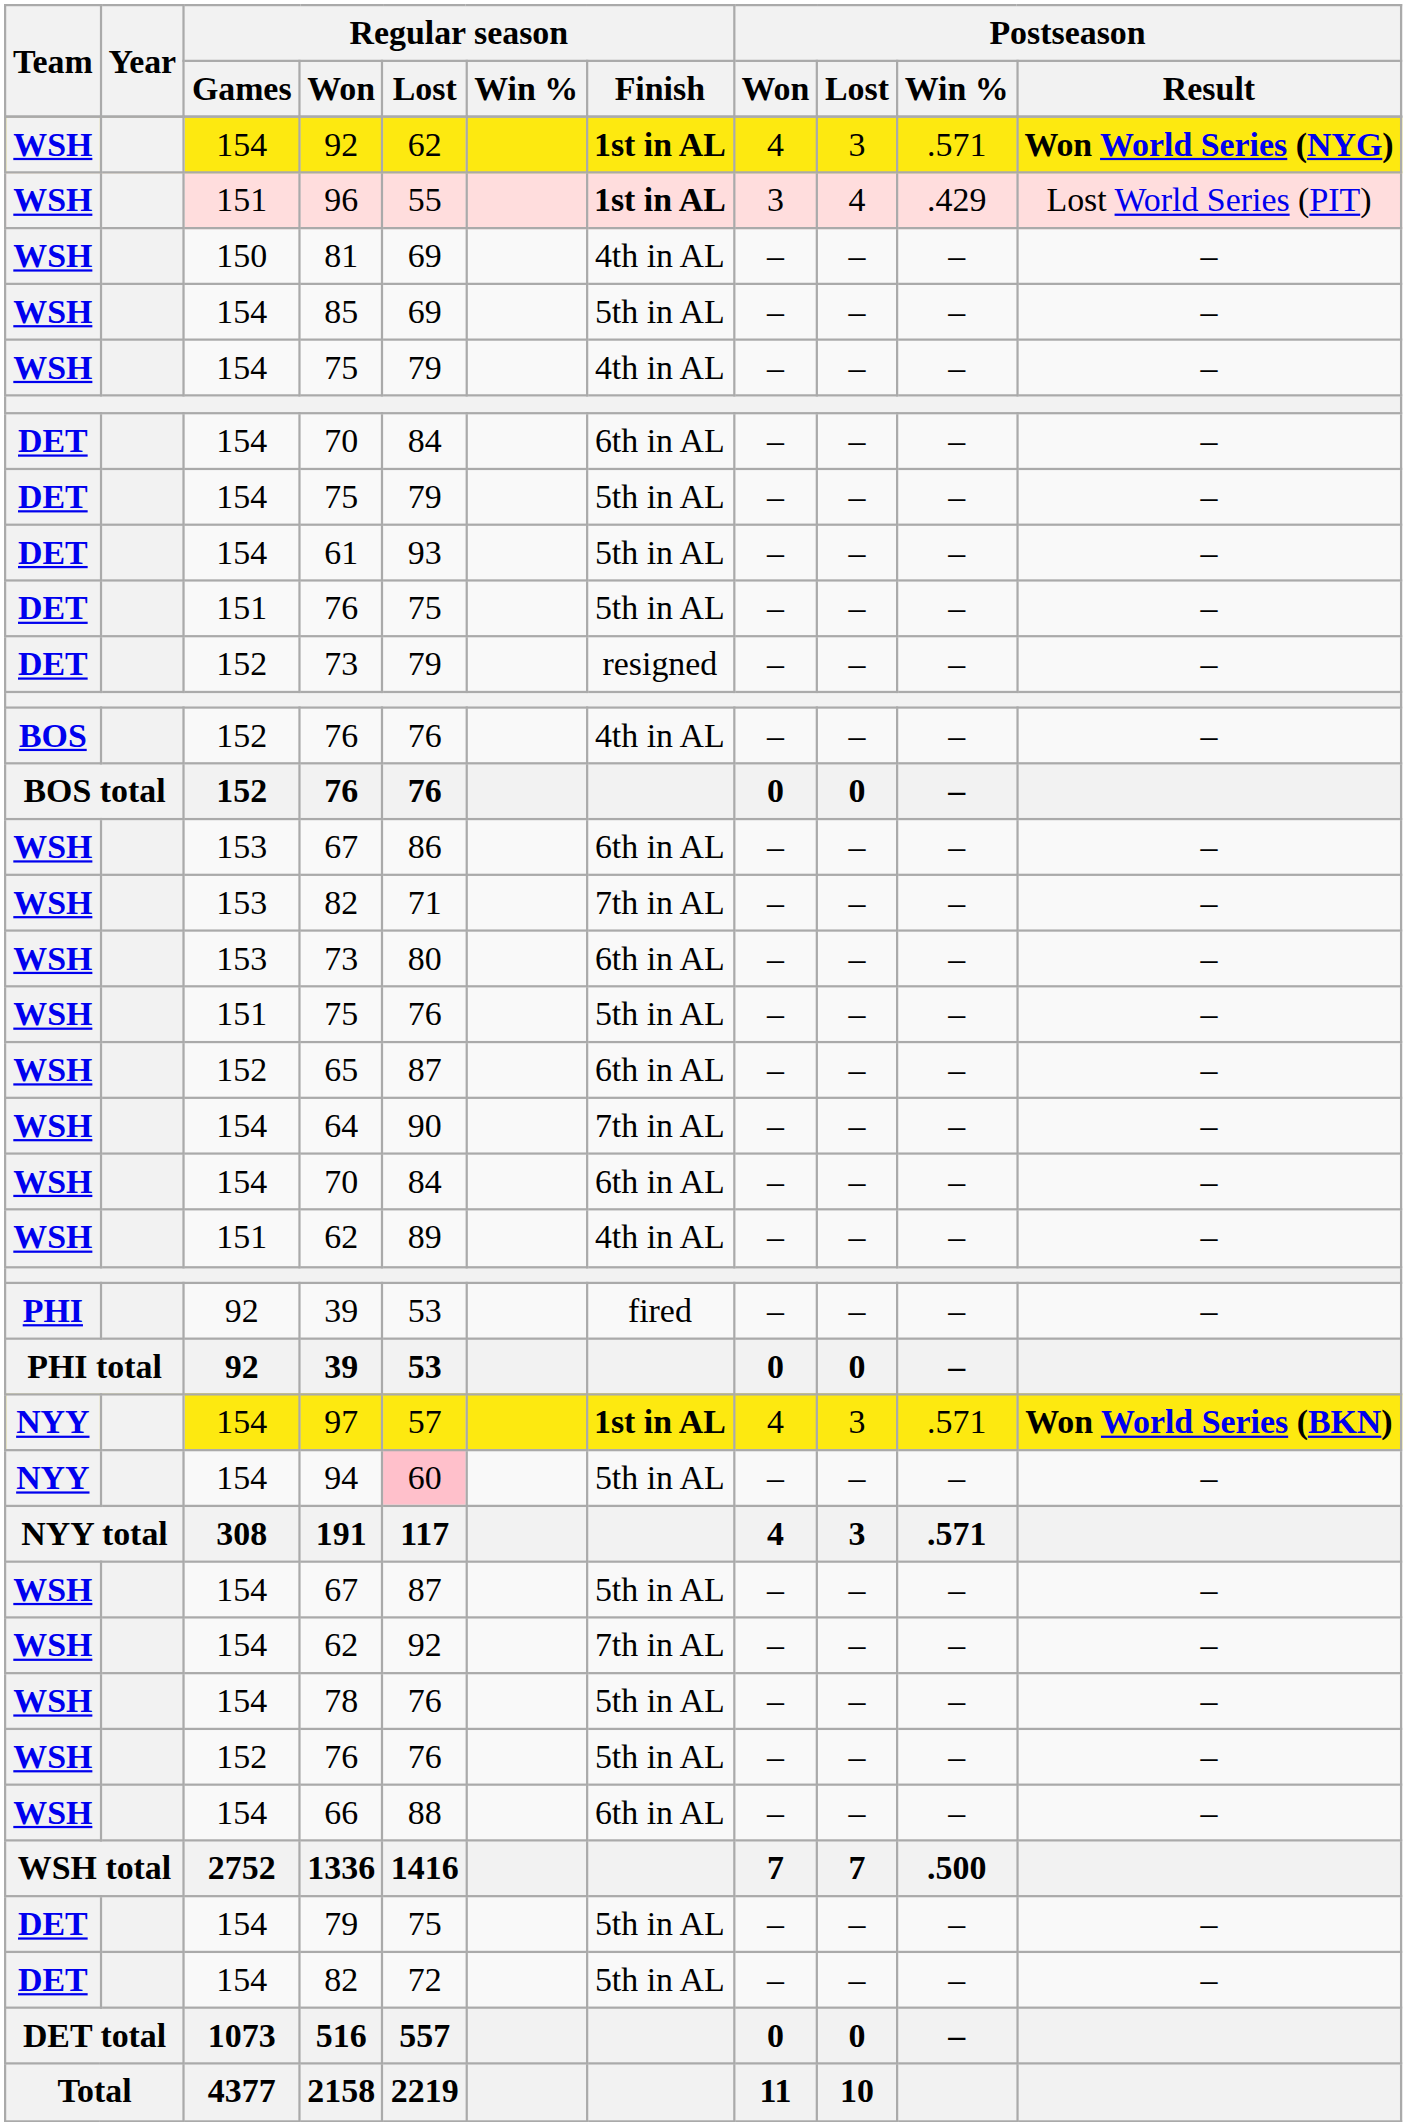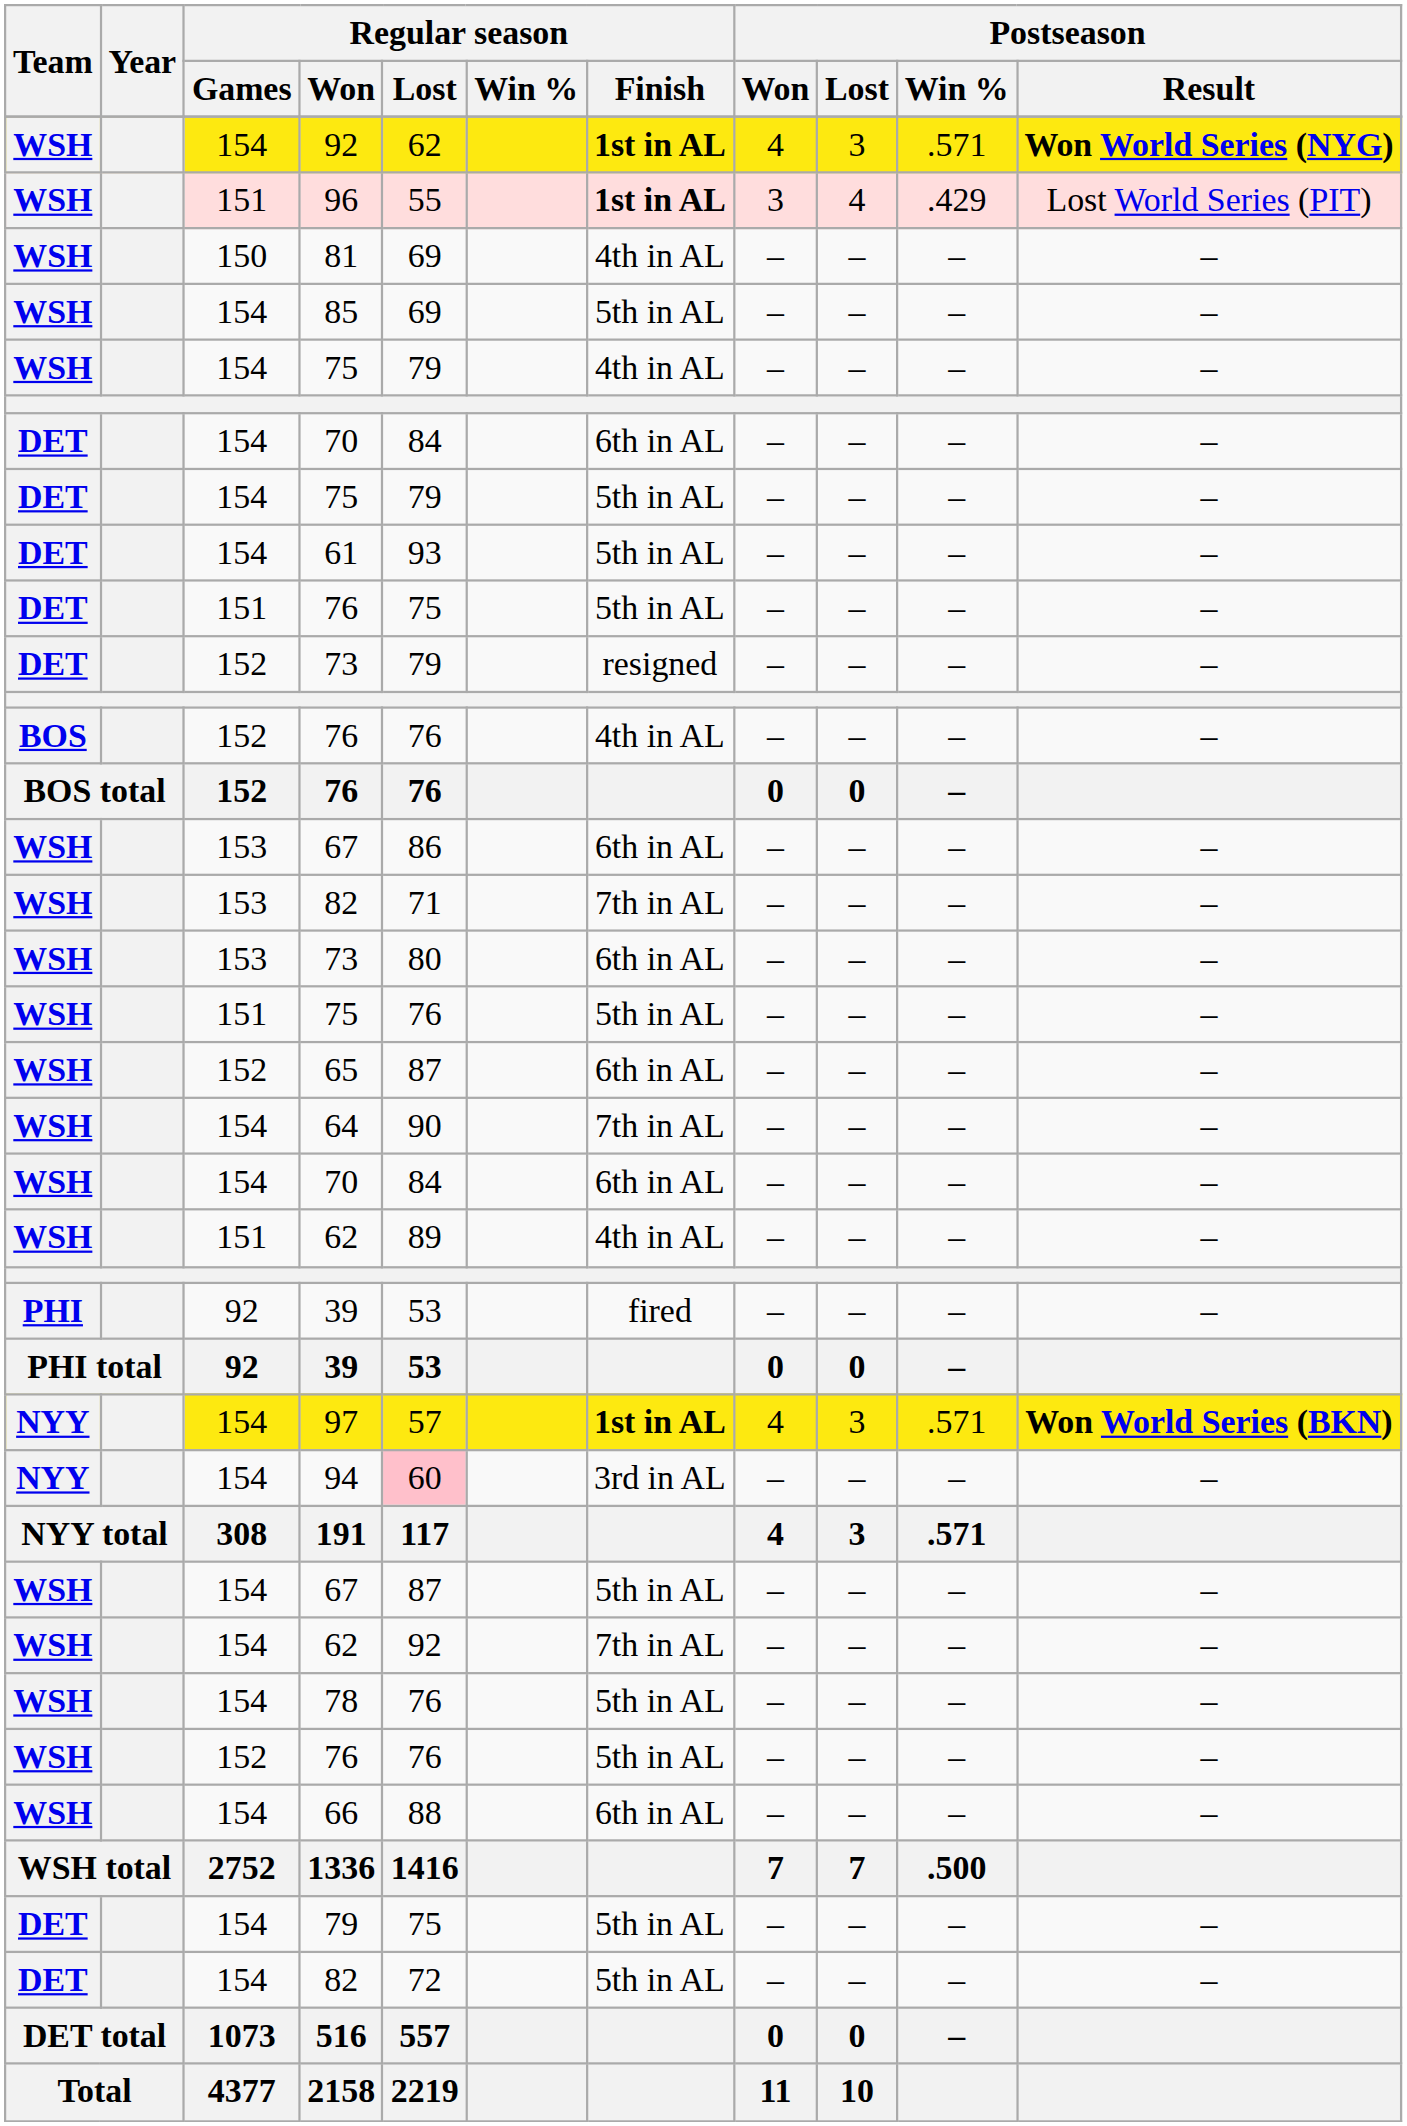94 | Regular season / Finish: 5th in AL -> 3rd in AL
